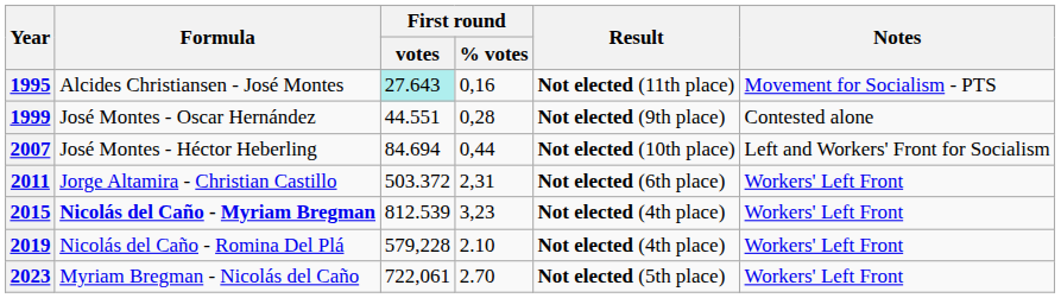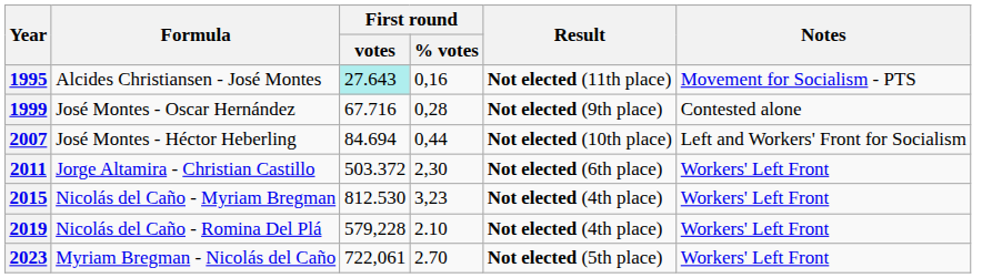1999 | First round / votes: 44.551 -> 67.716
2011 | First round / % votes: 2,31 -> 2,30
2015 | Formula: bold -> normal
2015 | First round / votes: 812.539 -> 812.530
